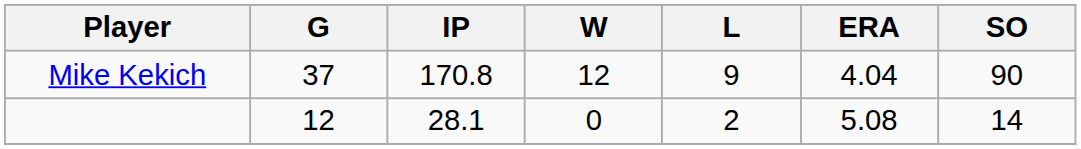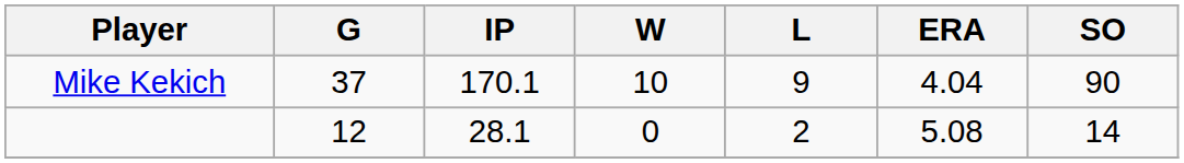Mike Kekich | IP: 170.8 -> 170.1
Mike Kekich | W: 12 -> 10
